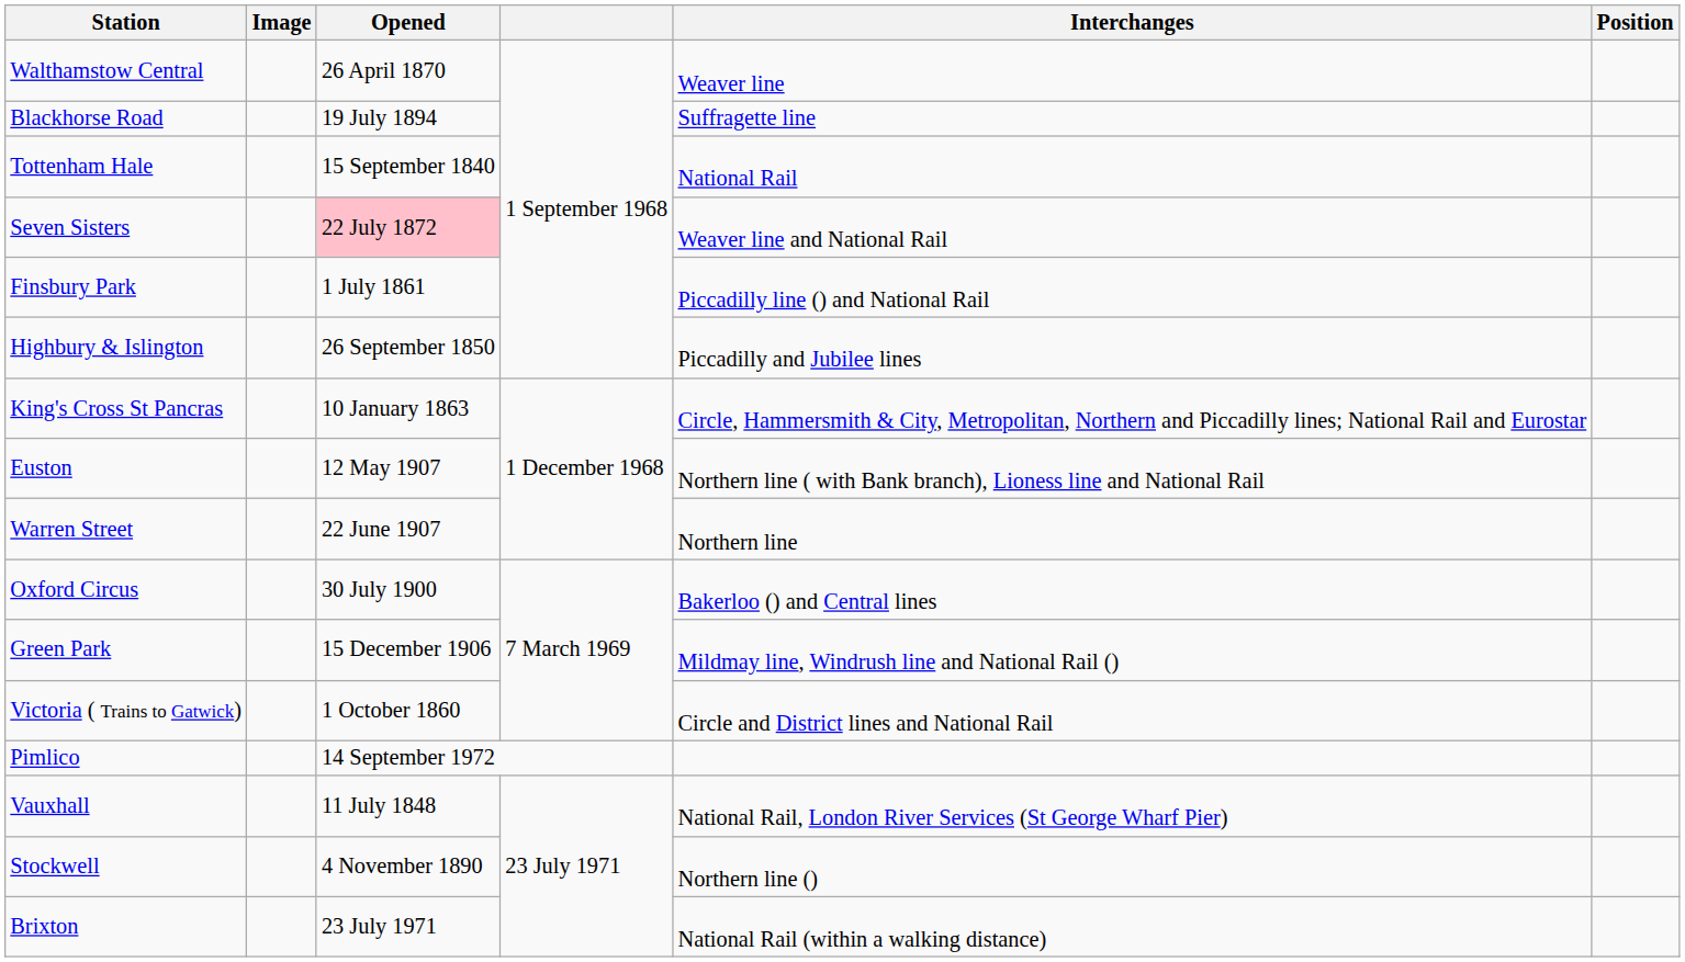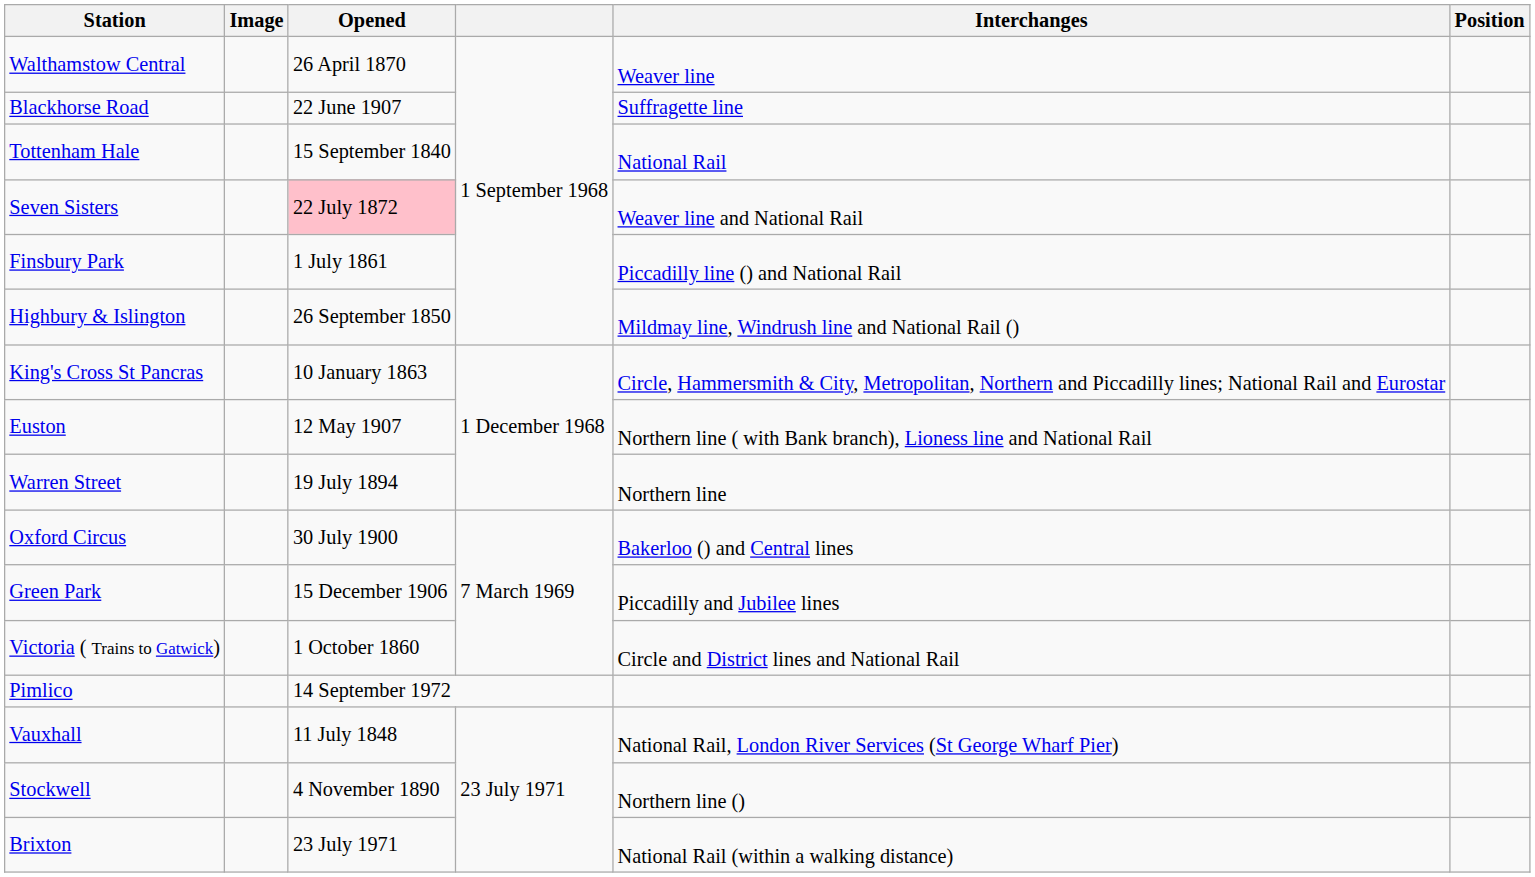Blackhorse Road | Opened: 19 July 1894 -> 22 June 1907
Highbury & Islington | Interchanges: Piccadilly and Jubilee lines -> Mildmay line, Windrush line and National Rail ()
Warren Street | Opened: 22 June 1907 -> 19 July 1894
Green Park | Interchanges: Mildmay line, Windrush line and National Rail () -> Piccadilly and Jubilee lines
